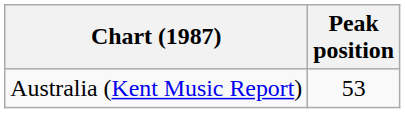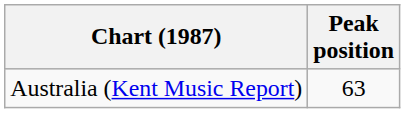Australia (Kent Music Report) | Peak position: 53 -> 63
